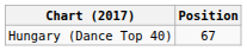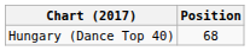Hungary (Dance Top 40) | Position: 67 -> 68
